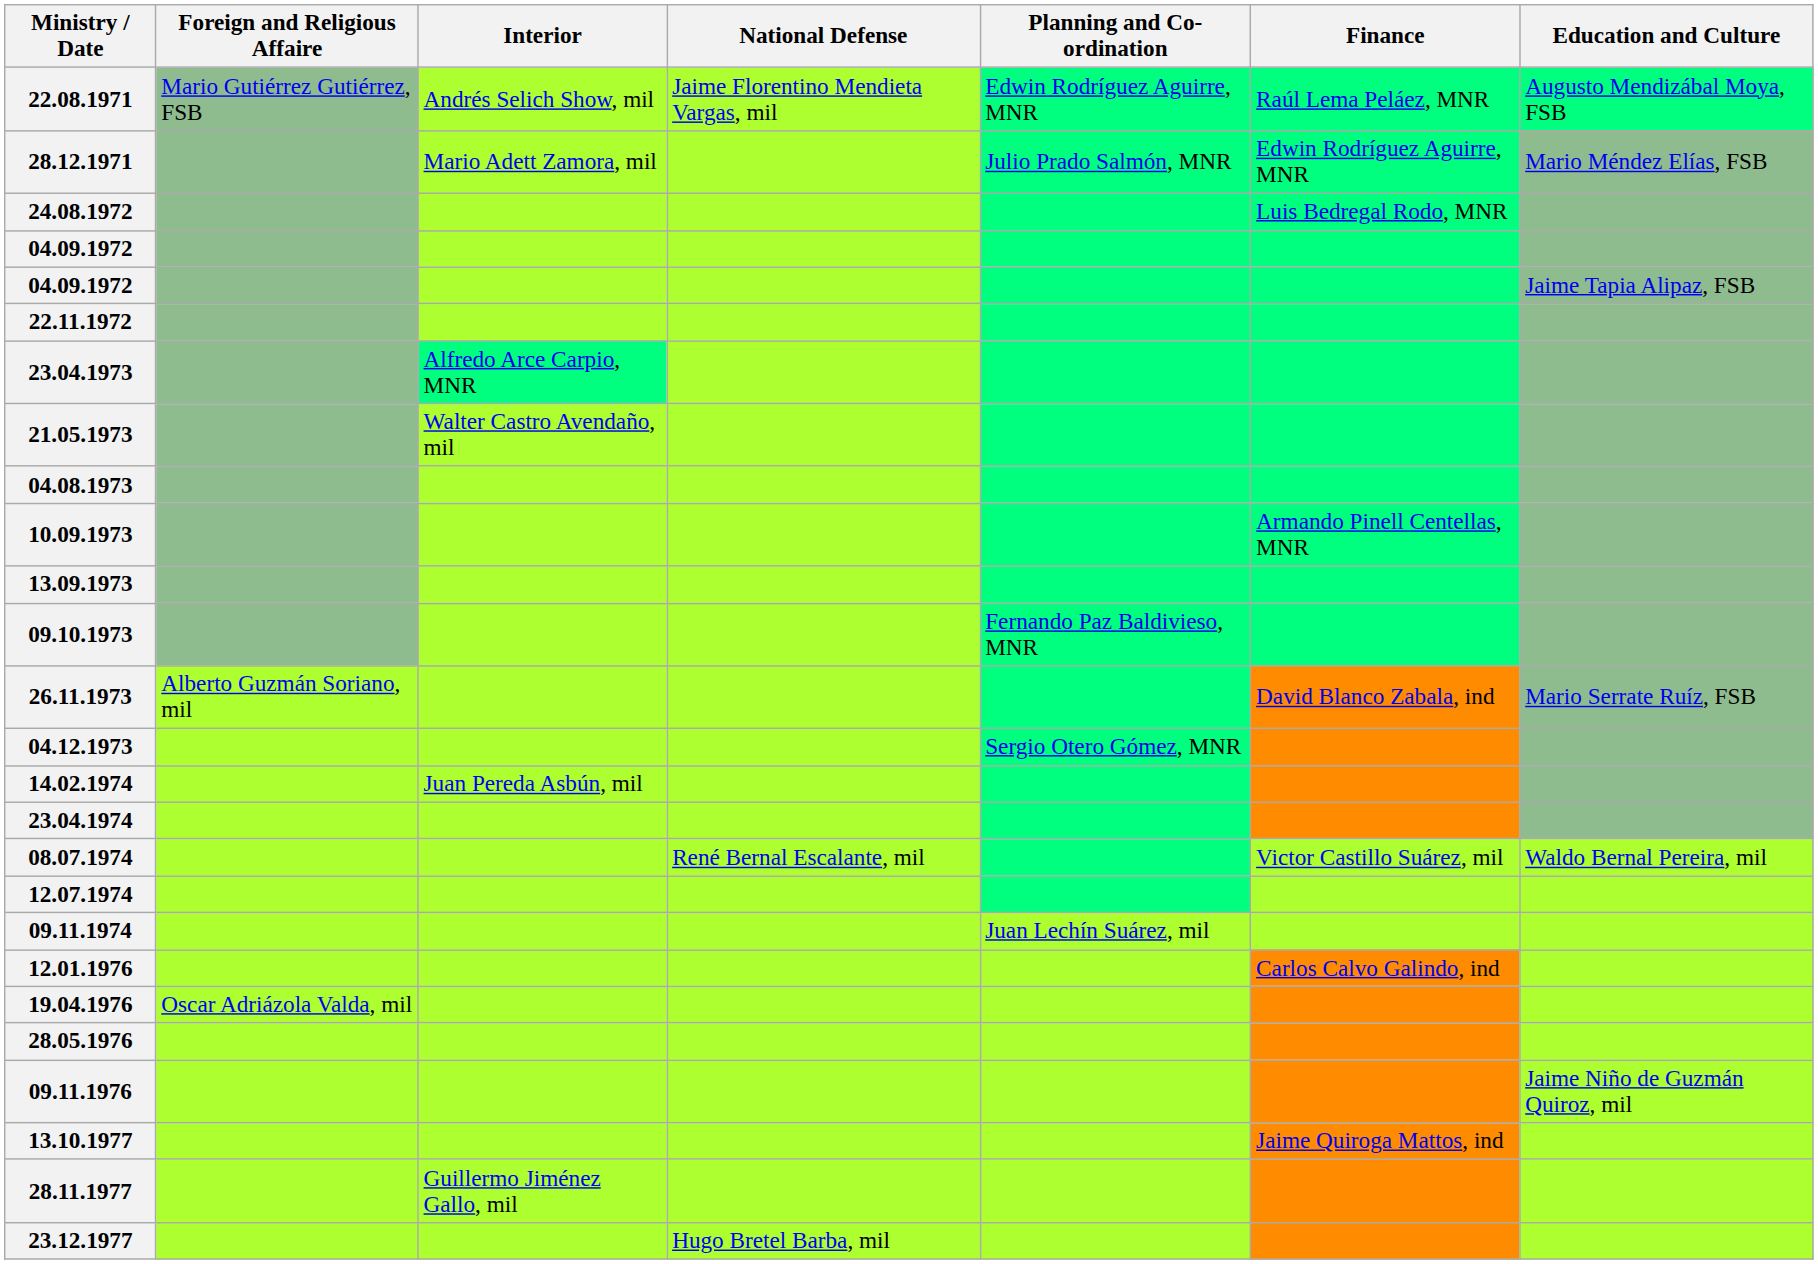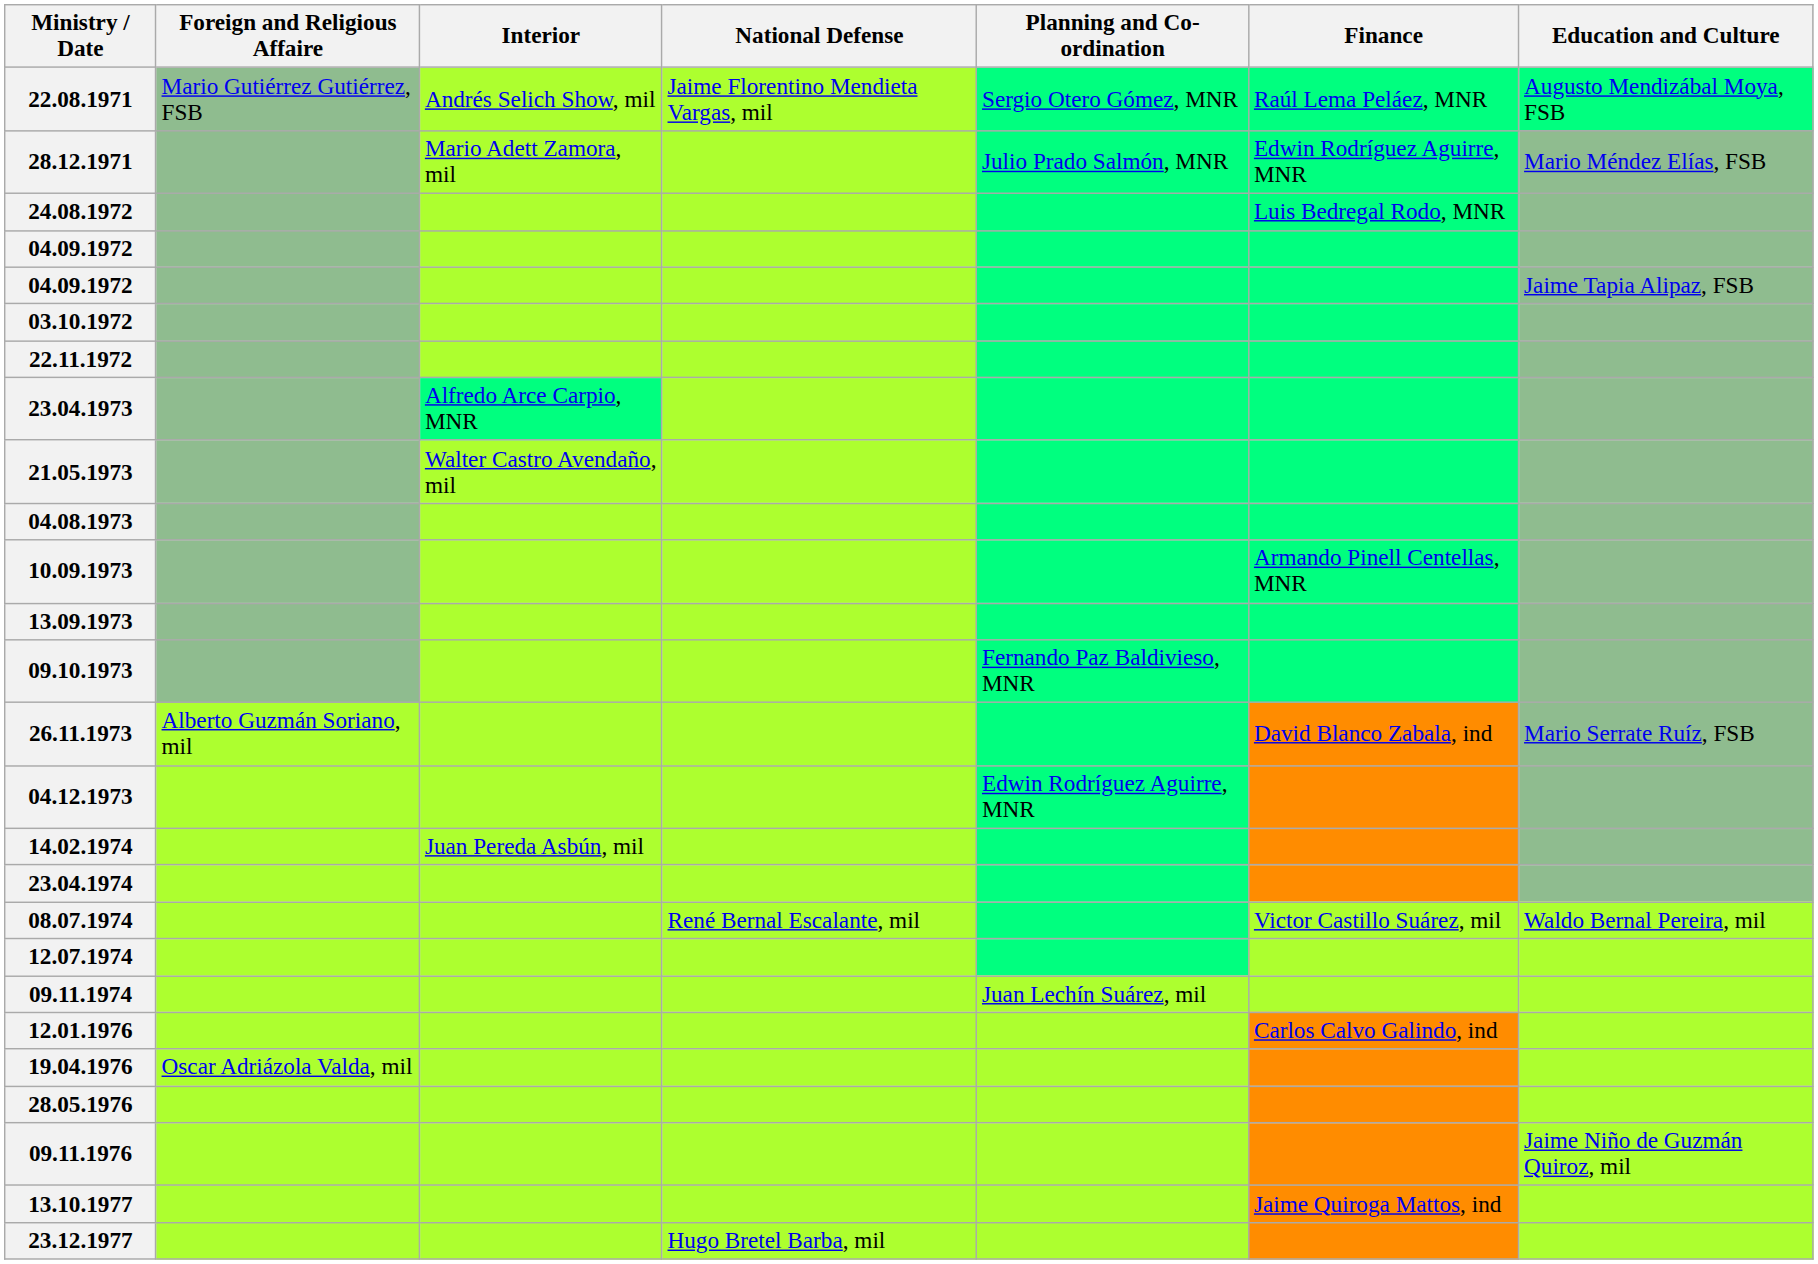22.08.1971 | Planning and Co-ordination: Edwin Rodríguez Aguirre, MNR -> Sergio Otero Gómez, MNR
+ row: 03.10.1972
04.12.1973 | Planning and Co-ordination: Sergio Otero Gómez, MNR -> Edwin Rodríguez Aguirre, MNR
- row: 28.11.1977 | Guillermo Jiménez Gallo, mil
